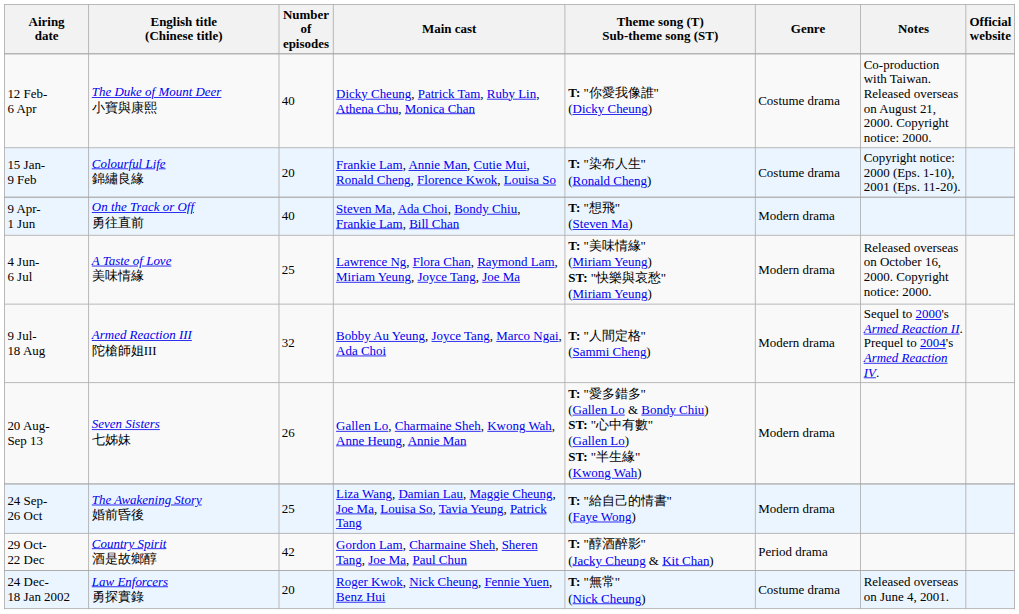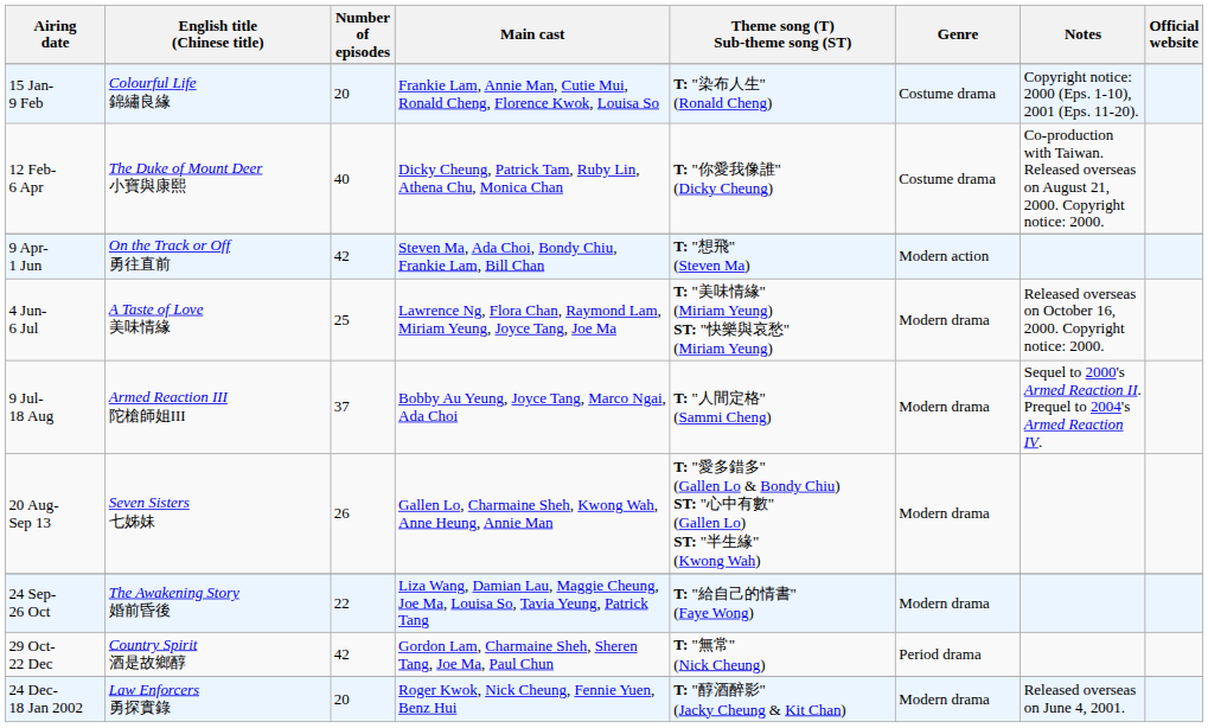rows swapped: 15 Jan- 9 Feb <-> 12 Feb- 6 Apr
9 Apr- 1 Jun | Number of episodes: 40 -> 42
9 Apr- 1 Jun | Genre: Modern drama -> Modern action
9 Jul- 18 Aug | Number of episodes: 32 -> 37
24 Sep- 26 Oct | Number of episodes: 25 -> 22
29 Oct- 22 Dec | Theme song (T) Sub-theme song (ST): T: "醇酒醉影" (Jacky Cheung & Kit Chan) -> T: "無常" (Nick Cheung)
24 Dec- 18 Jan 2002 | Theme song (T) Sub-theme song (ST): T: "無常" (Nick Cheung) -> T: "醇酒醉影" (Jacky Cheung & Kit Chan)
24 Dec- 18 Jan 2002 | Genre: Costume drama -> Modern drama
